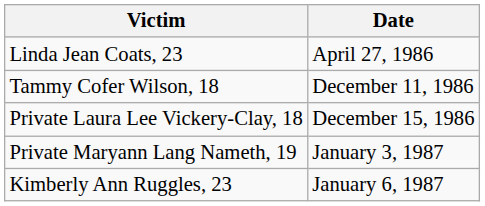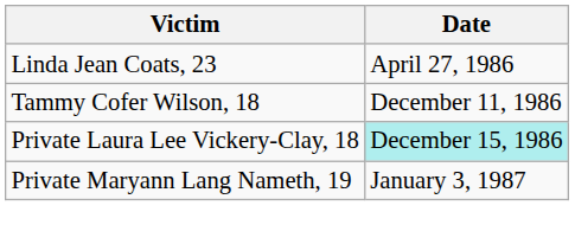Private Laura Lee Vickery-Clay, 18 | Date: no background -> paleturquoise background
- row: Kimberly Ann Ruggles, 23 | January 6, 1987
